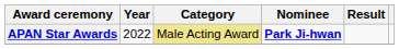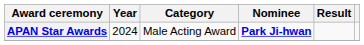APAN Star Awards | Year: 2022 -> 2024
APAN Star Awards | Category: khaki background -> no background
